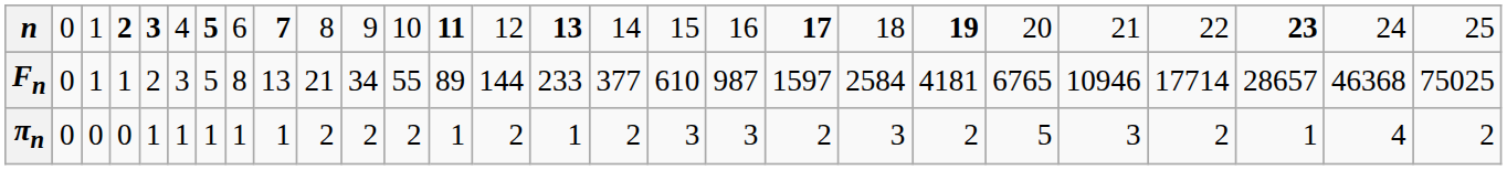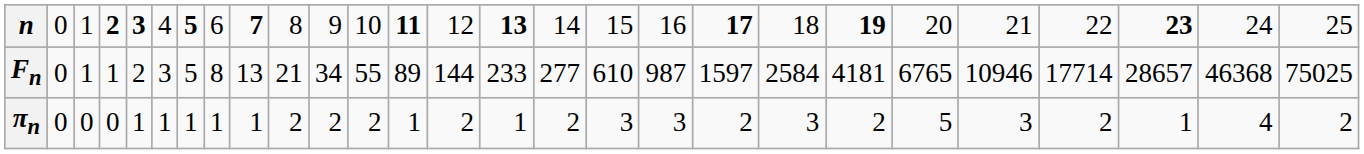Fn | column 16: 377 -> 277
